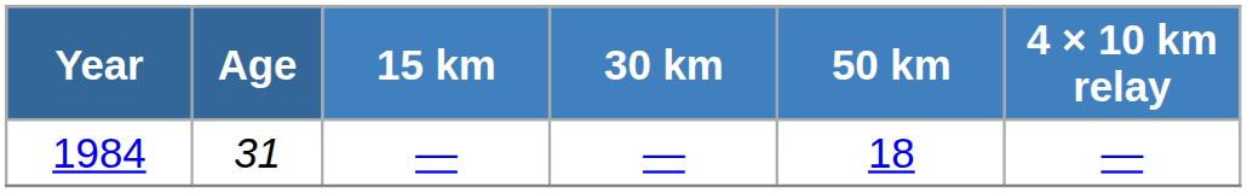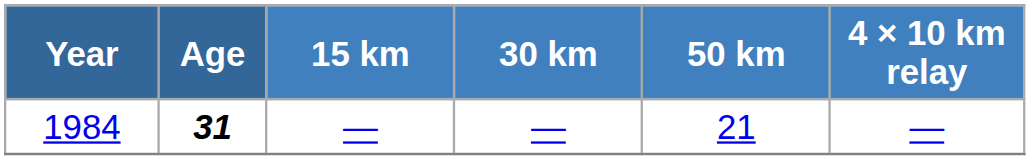1984 | Age: normal -> bold
1984 | 50 km: 18 -> 21
